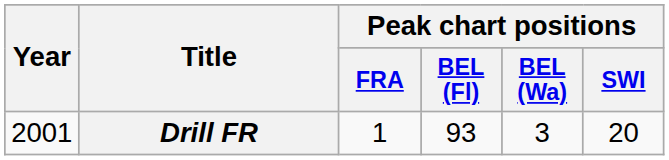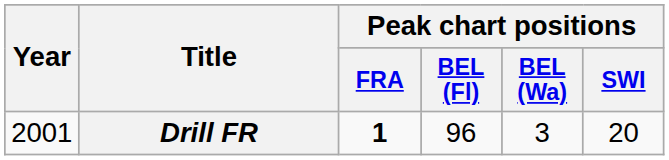Drill FR | Peak chart positions / FRA: normal -> bold
Drill FR | Peak chart positions / BEL (Fl): 93 -> 96
